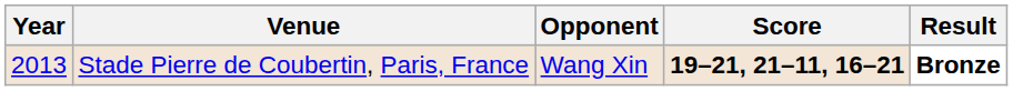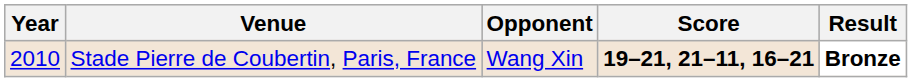Stade Pierre de Coubertin, Paris, France | Year: 2013 -> 2010
